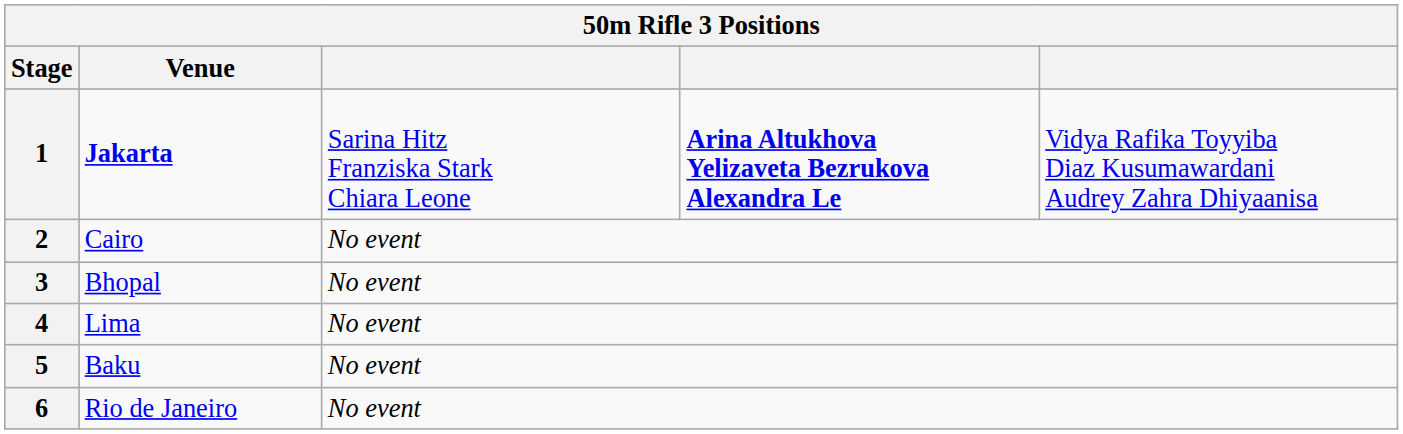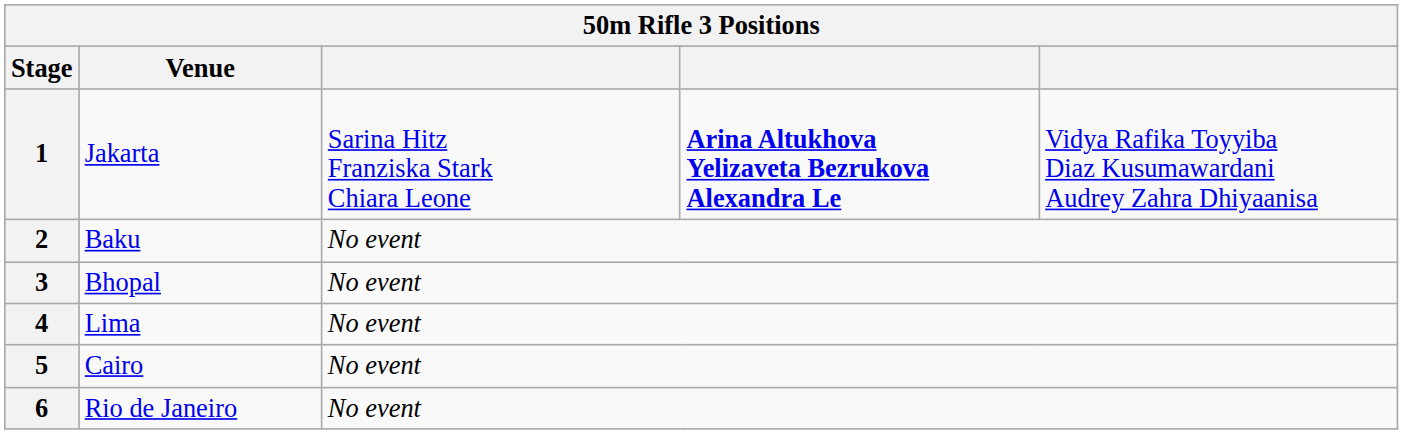1 | Venue: bold -> normal
2 | Venue: Cairo -> Baku
5 | Venue: Baku -> Cairo
